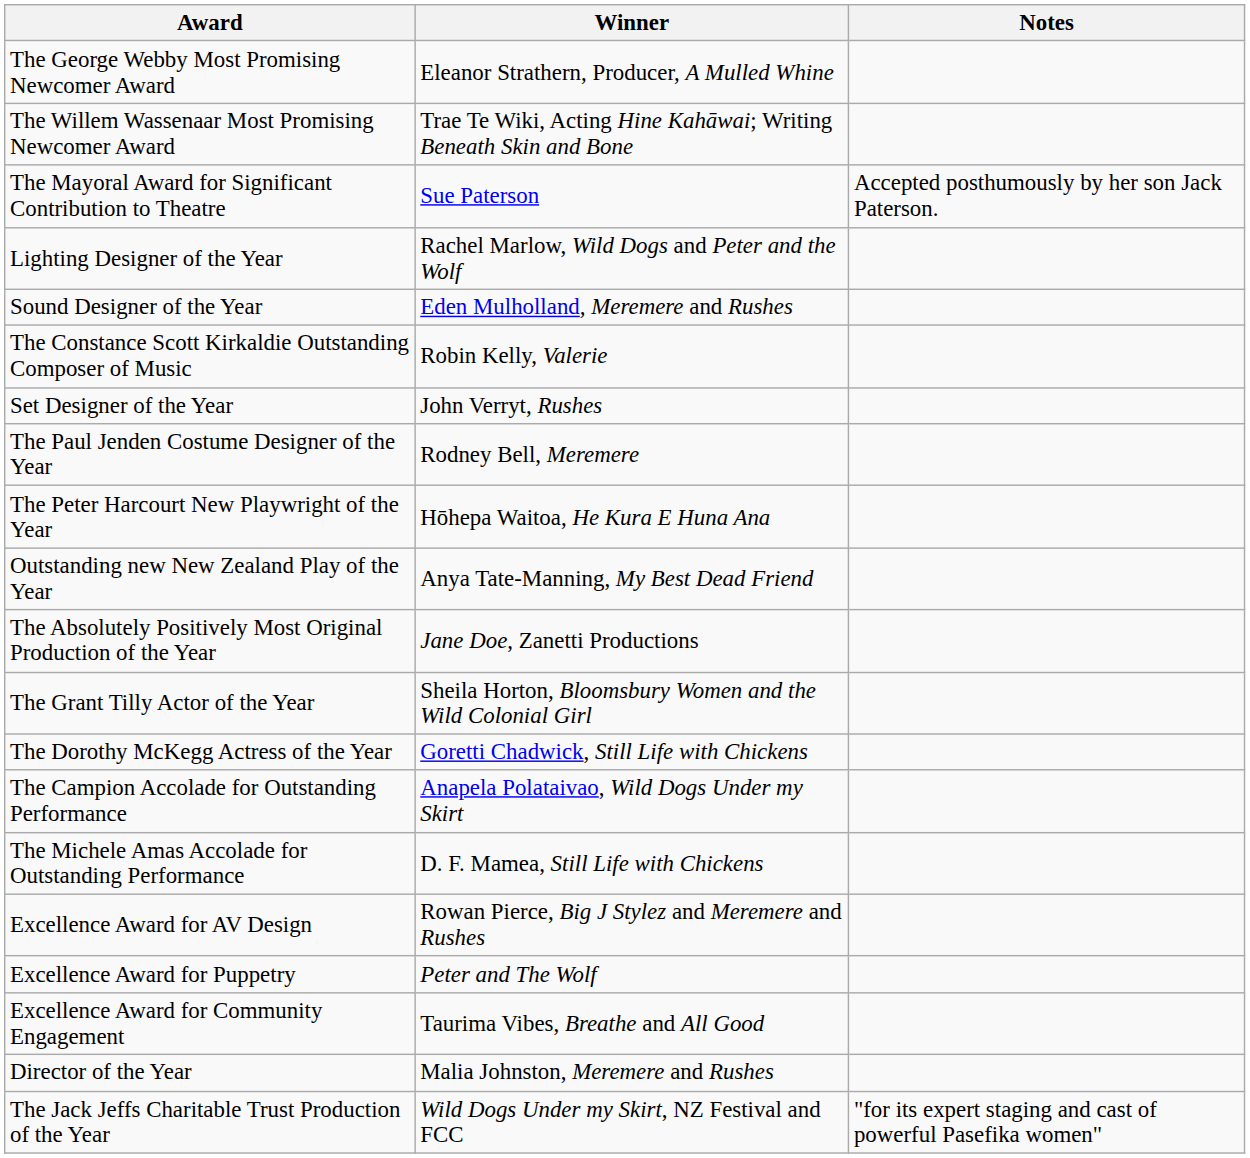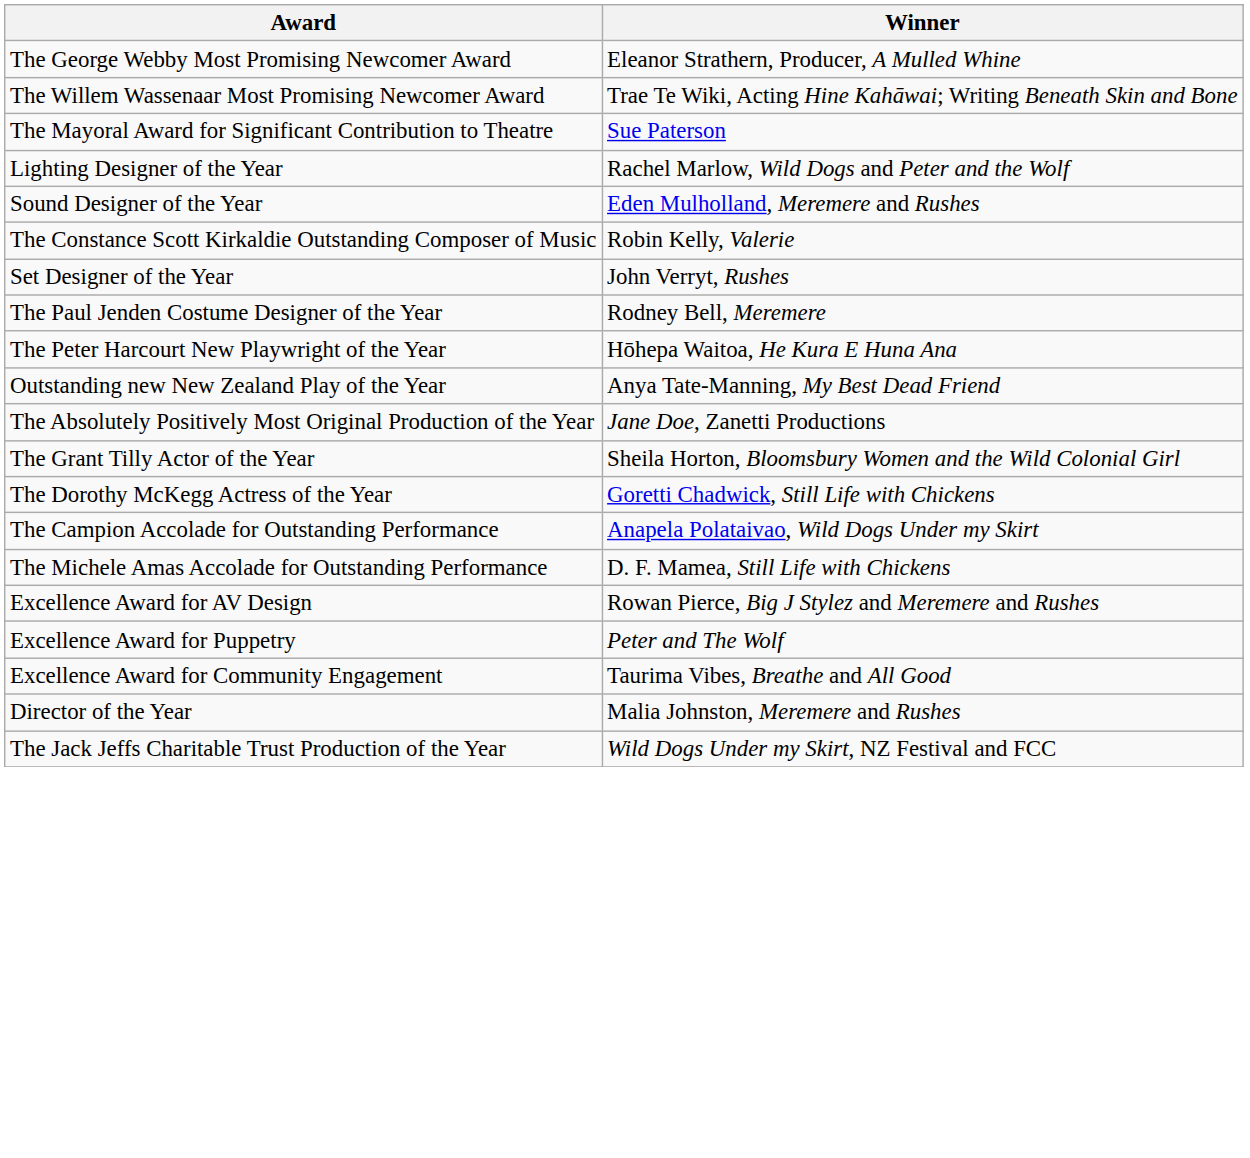- column: Notes | Accepted posthumously by her son Jack Paterson. | "for its expert staging and cast of powerful Pasefika women"
